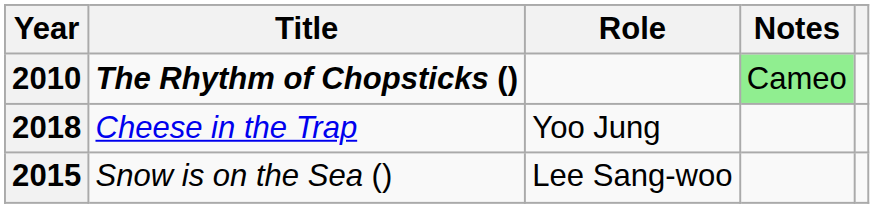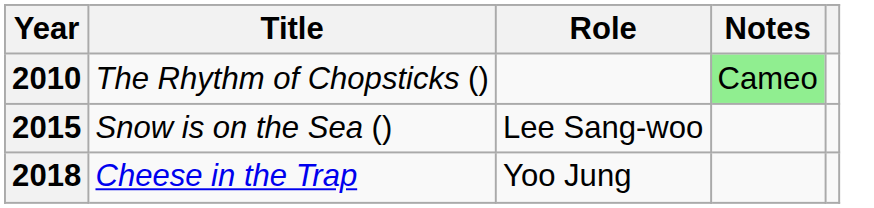2010 | Title: bold -> normal
rows swapped: 2015 <-> 2018
